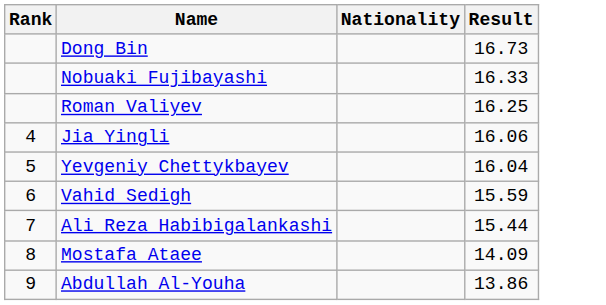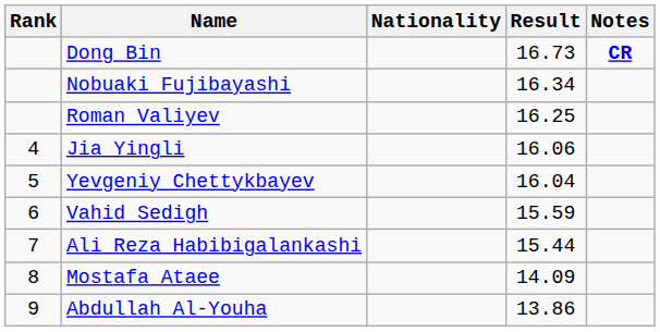+ column: Notes | CR
Nobuaki Fujibayashi | Result: 16.33 -> 16.34
